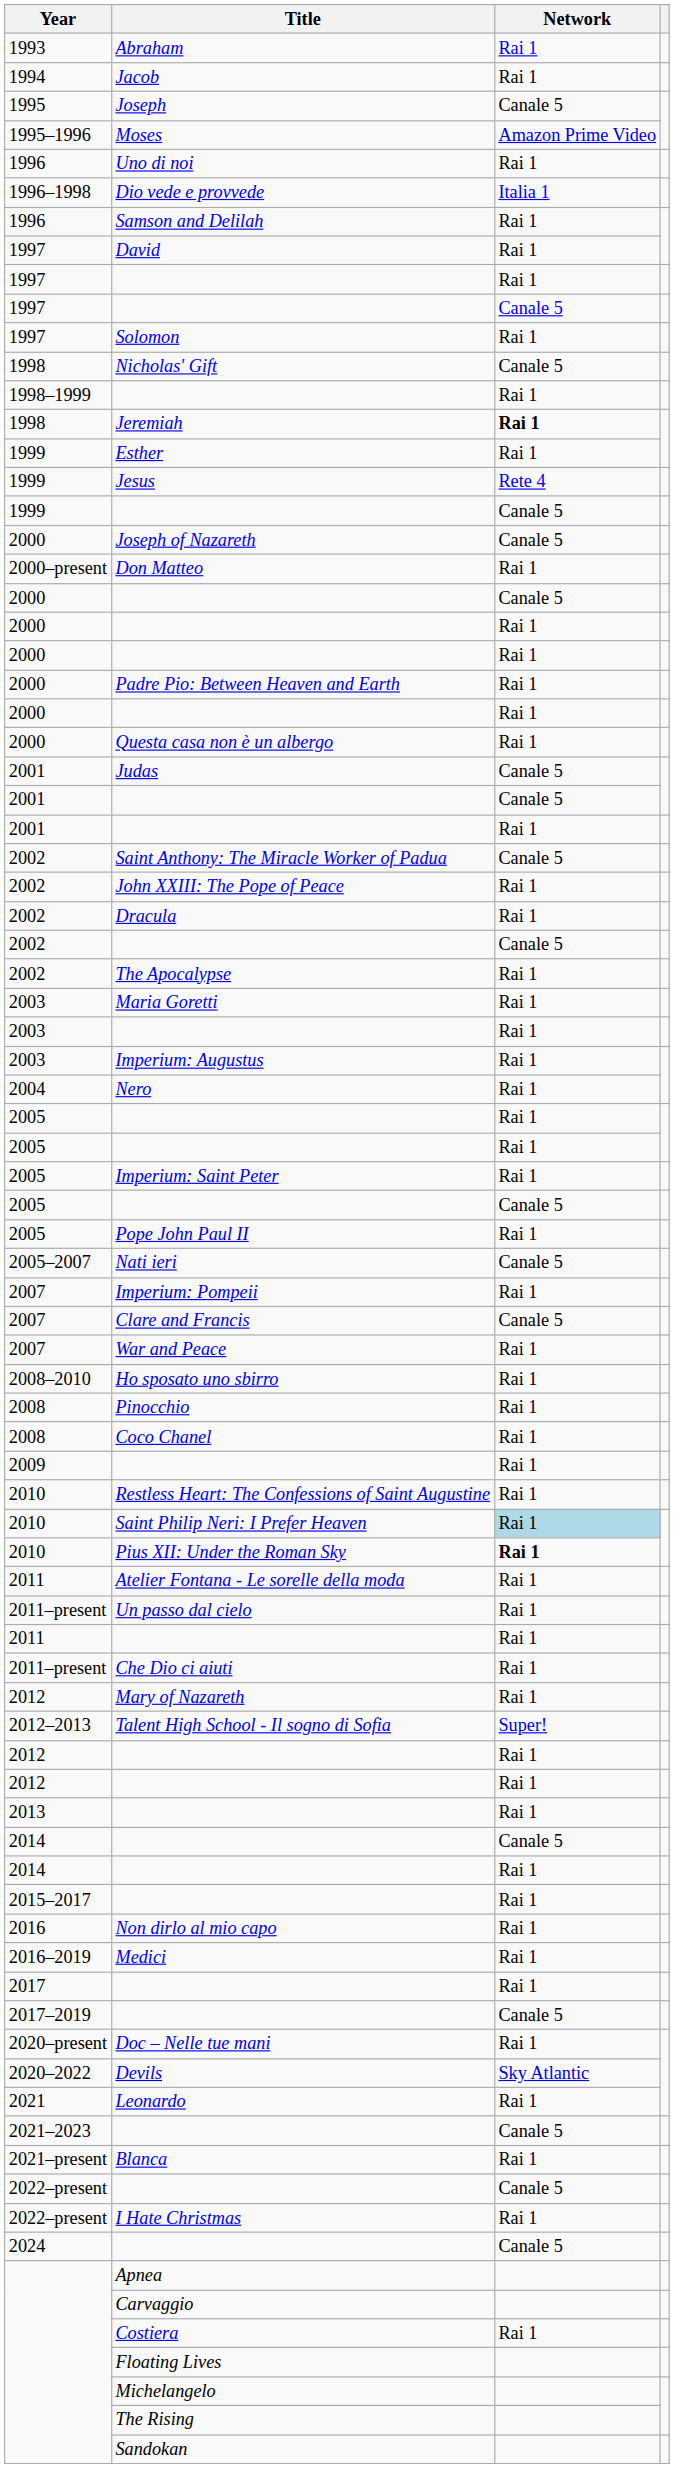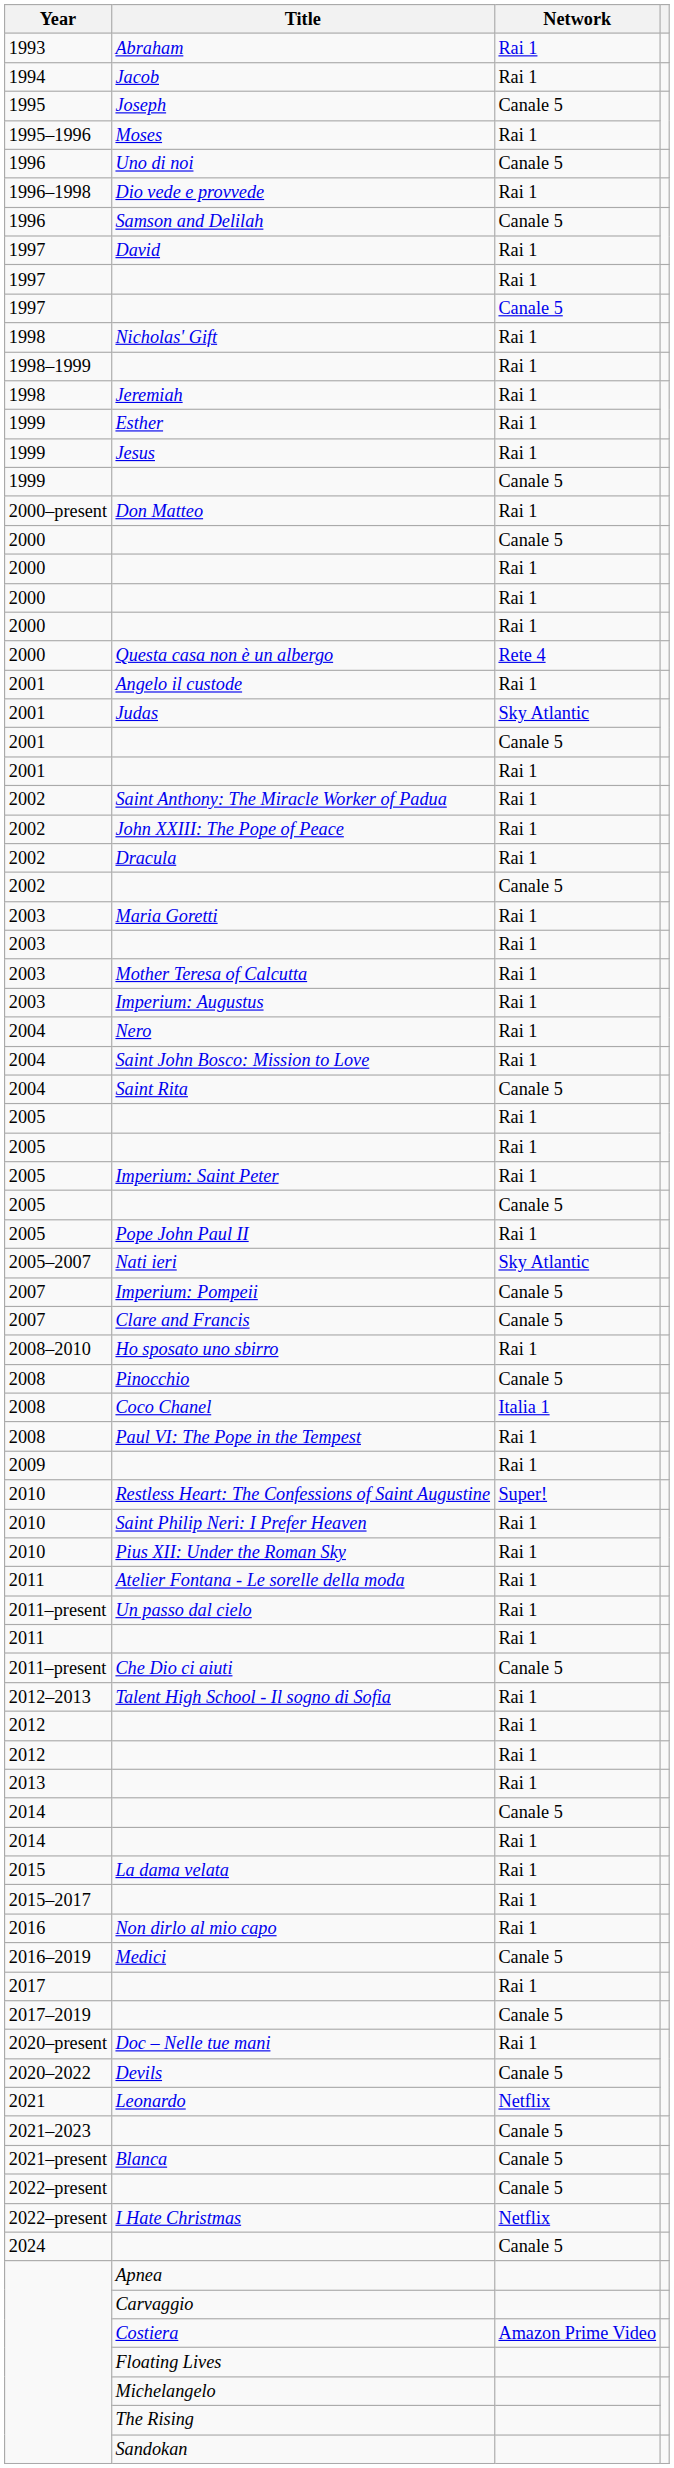Moses | Network: Amazon Prime Video -> Rai 1
Uno di noi | Network: Rai 1 -> Canale 5
Dio vede e provvede | Network: Italia 1 -> Rai 1
Samson and Delilah | Network: Rai 1 -> Canale 5
- row: 1997 | Solomon | Rai 1
Nicholas' Gift | Network: Canale 5 -> Rai 1
Jeremiah | Network: bold -> normal
Jesus | Network: Rete 4 -> Rai 1
- row: 2000 | Joseph of Nazareth | Canale 5
- row: 2000 | Padre Pio: Between Heaven and Earth | Rai 1
Questa casa non è un albergo | Network: Rai 1 -> Rete 4
+ row: 2001 | Angelo il custode | Rai 1
Judas | Network: Canale 5 -> Sky Atlantic
Saint Anthony: The Miracle Worker of Padua | Network: Canale 5 -> Rai 1
- row: 2002 | The Apocalypse | Rai 1
+ row: 2003 | Mother Teresa of Calcutta | Rai 1
+ row: 2004 | Saint John Bosco: Mission to Love | Rai 1
+ row: 2004 | Saint Rita | Canale 5
Nati ieri | Network: Canale 5 -> Sky Atlantic
Imperium: Pompeii | Network: Rai 1 -> Canale 5
- row: 2007 | War and Peace | Rai 1
Pinocchio | Network: Rai 1 -> Canale 5
Coco Chanel | Network: Rai 1 -> Italia 1
+ row: 2008 | Paul VI: The Pope in the Tempest | Rai 1
Restless Heart: The Confessions of Saint Augustine | Network: Rai 1 -> Super!
Saint Philip Neri: I Prefer Heaven | Network: lightblue background -> no background
Pius XII: Under the Roman Sky | Network: bold -> normal
Che Dio ci aiuti | Network: Rai 1 -> Canale 5
- row: 2012 | Mary of Nazareth | Rai 1
Talent High School - Il sogno di Sofia | Network: Super! -> Rai 1
+ row: 2015 | La dama velata | Rai 1
Medici | Network: Rai 1 -> Canale 5
Devils | Network: Sky Atlantic -> Canale 5
Leonardo | Network: Rai 1 -> Netflix
Blanca | Network: Rai 1 -> Canale 5
I Hate Christmas | Network: Rai 1 -> Netflix
Costiera | Network: Rai 1 -> Amazon Prime Video
